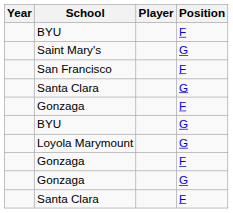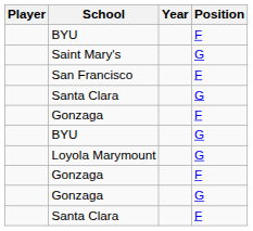columns swapped: Player <-> Year
